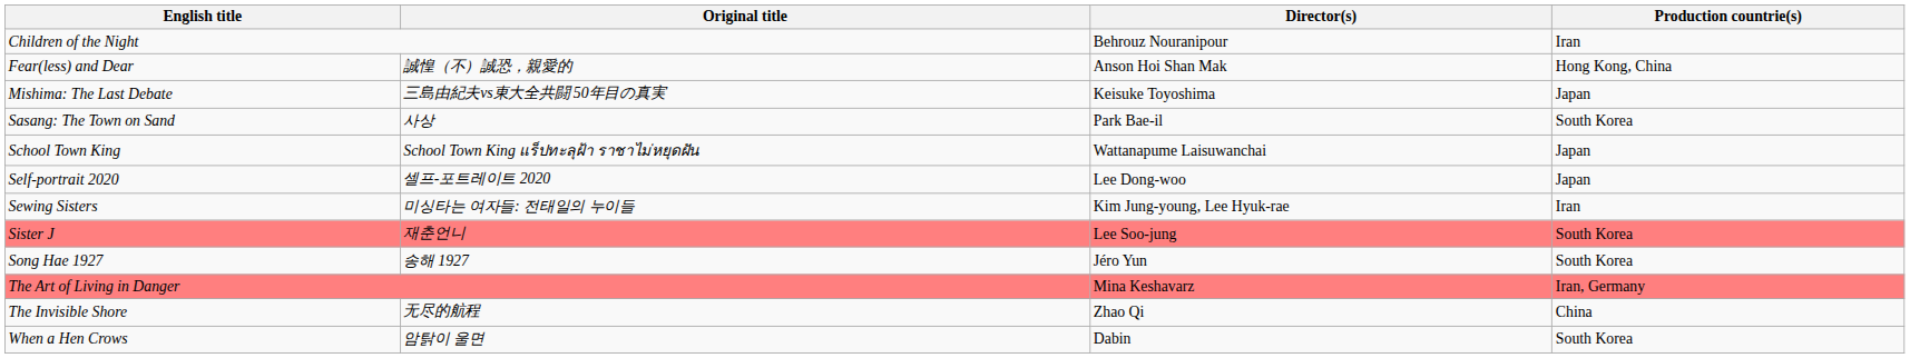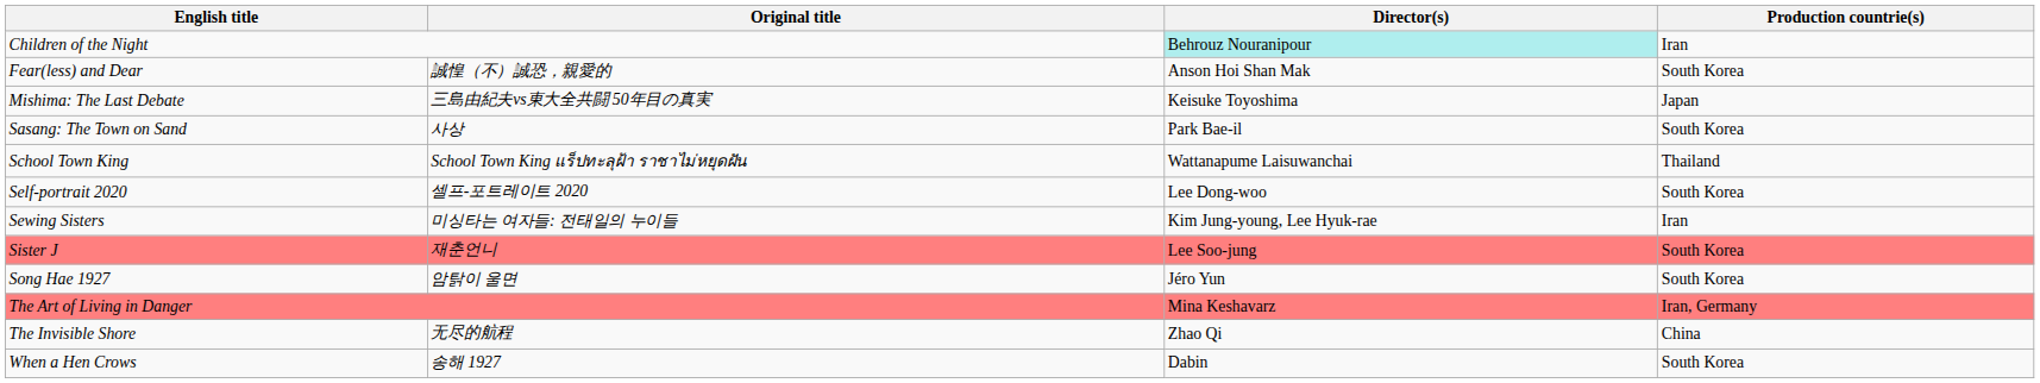Children of the Night | Director(s): no background -> paleturquoise background
Fear(less) and Dear | Production countrie(s): Hong Kong, China -> South Korea
School Town King | Production countrie(s): Japan -> Thailand
Self-portrait 2020 | Production countrie(s): Japan -> South Korea
Song Hae 1927 | Original title: 송해 1927 -> 암탉이 울면
When a Hen Crows | Original title: 암탉이 울면 -> 송해 1927
